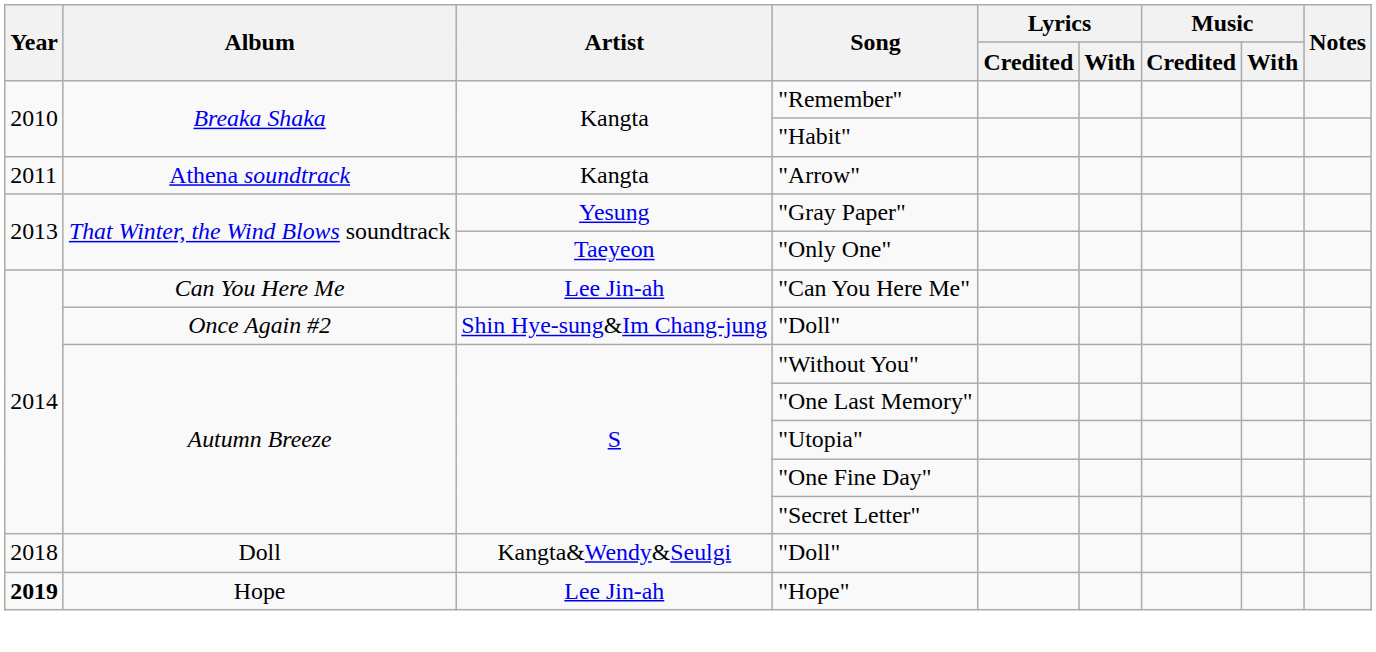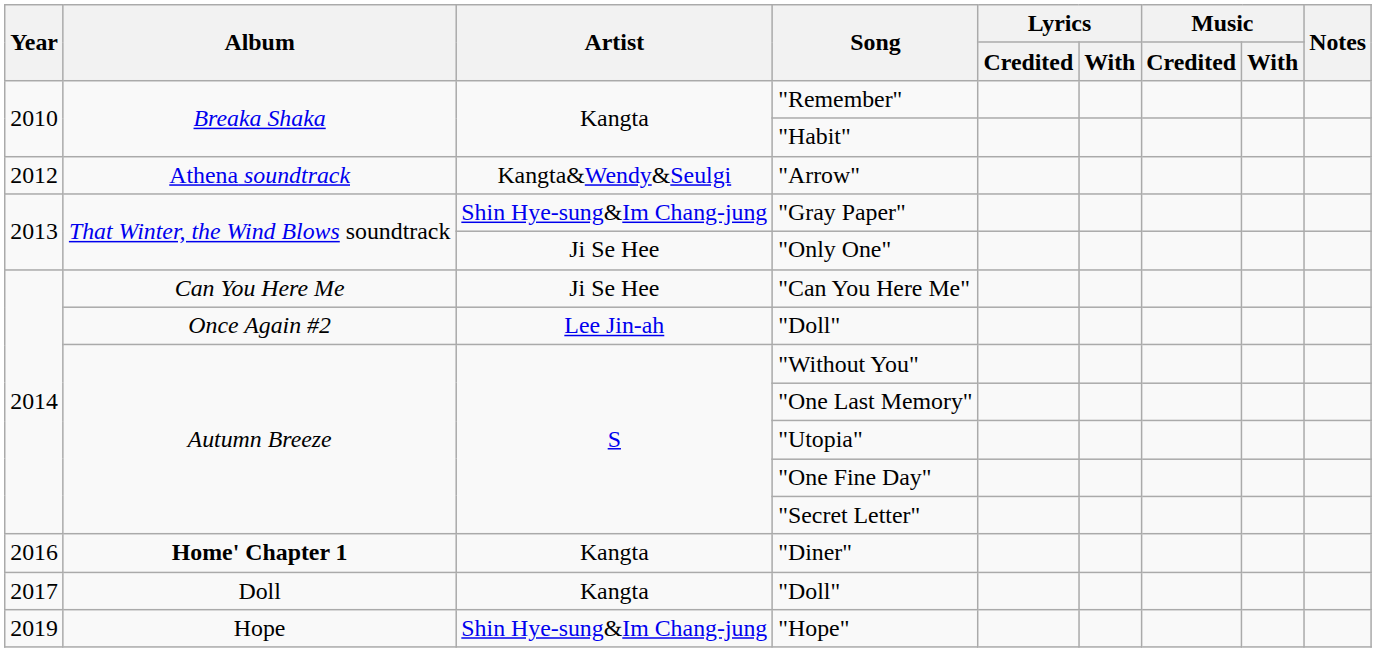"Arrow" | Year: 2011 -> 2012
"Arrow" | Artist: Kangta -> Kangta&Wendy&Seulgi
"Gray Paper" | Artist: Yesung -> Shin Hye-sung&Im Chang-jung
"Only One" | Artist: Taeyeon -> Ji Se Hee
"Can You Here Me" | Artist: Lee Jin-ah -> Ji Se Hee
Once Again #2 / "Doll" | Artist: Shin Hye-sung&Im Chang-jung -> Lee Jin-ah
+ row: 2016 | Home' Chapter 1 | Kangta | "Diner"
Doll / "Doll" | Year: 2018 -> 2017
Doll / "Doll" | Artist: Kangta&Wendy&Seulgi -> Kangta
"Hope" | Year: bold -> normal
"Hope" | Artist: Lee Jin-ah -> Shin Hye-sung&Im Chang-jung
